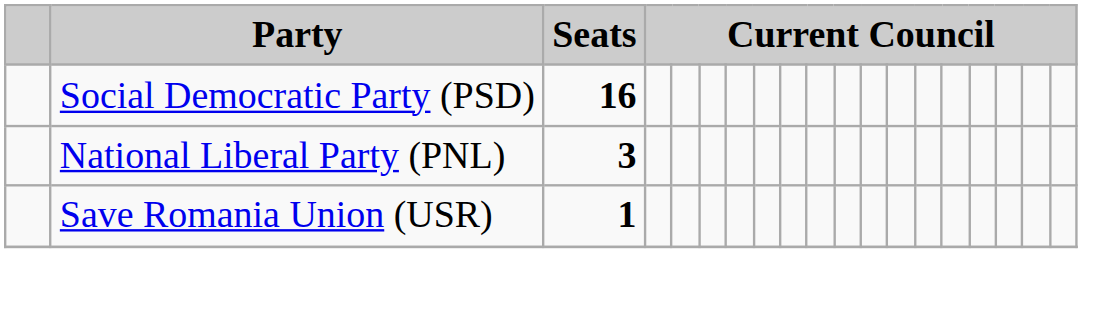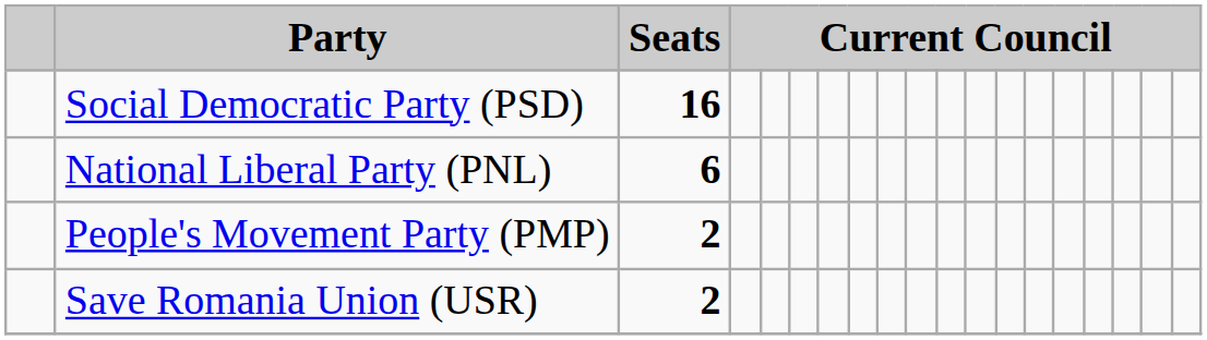National Liberal Party (PNL) | Seats: 3 -> 6
+ row: People's Movement Party (PMP) | 2
Save Romania Union (USR) | Seats: 1 -> 2
